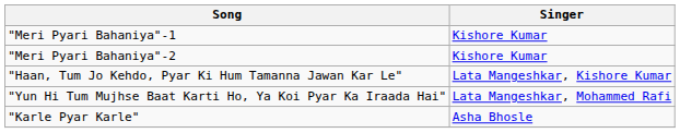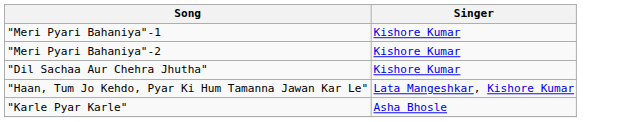+ row: "Dil Sachaa Aur Chehra Jhutha" | Kishore Kumar
- row: "Yun Hi Tum Mujhse Baat Karti Ho, Ya Koi Pyar Ka Iraada Hai" | Lata Mangeshkar, Mohammed Rafi
